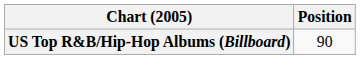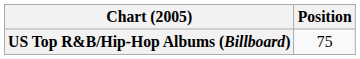US Top R&B/Hip-Hop Albums (Billboard) | Position: 90 -> 75
